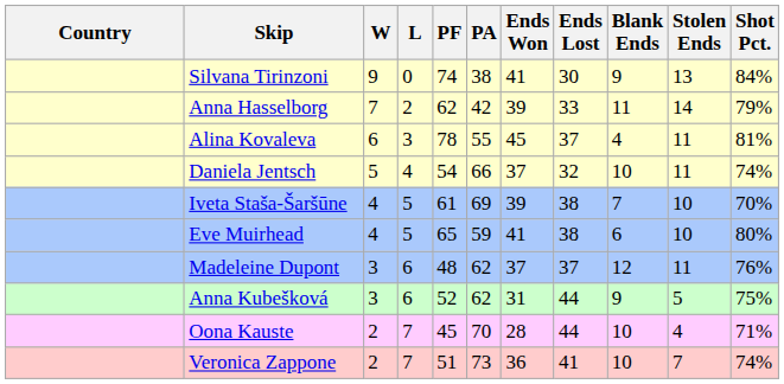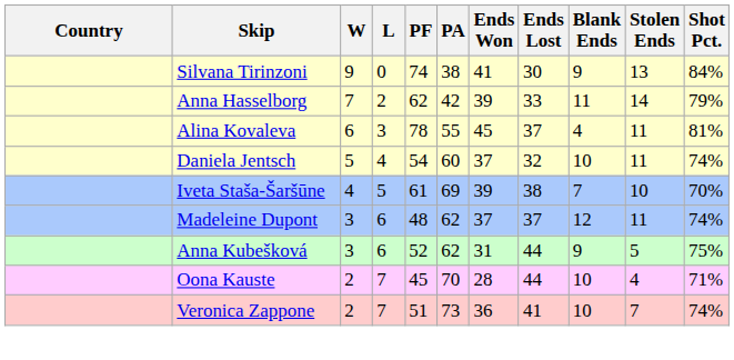Daniela Jentsch | PA: 66 -> 60
- row: Eve Muirhead | 4 | 5 | 65 | 59 | 41 | 38 | 6 | 10 | 80%
Madeleine Dupont | Shot Pct.: 76% -> 74%
